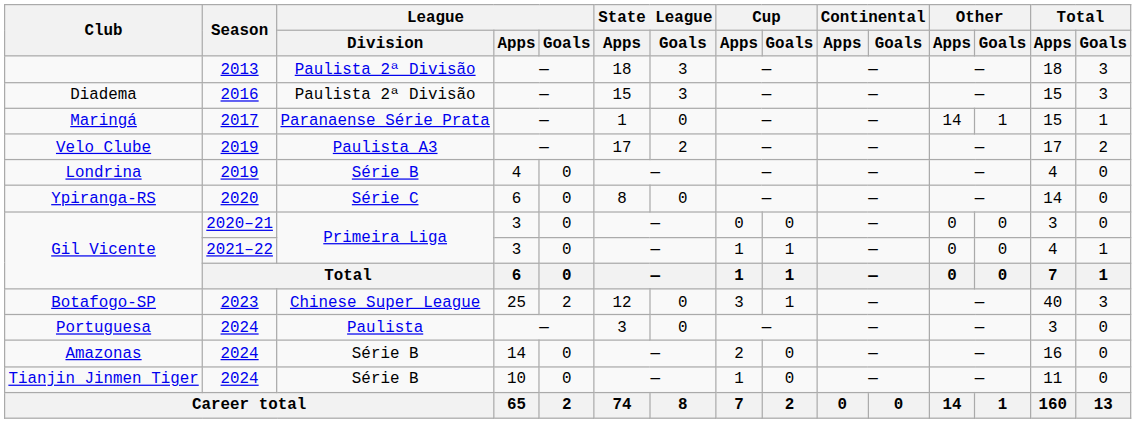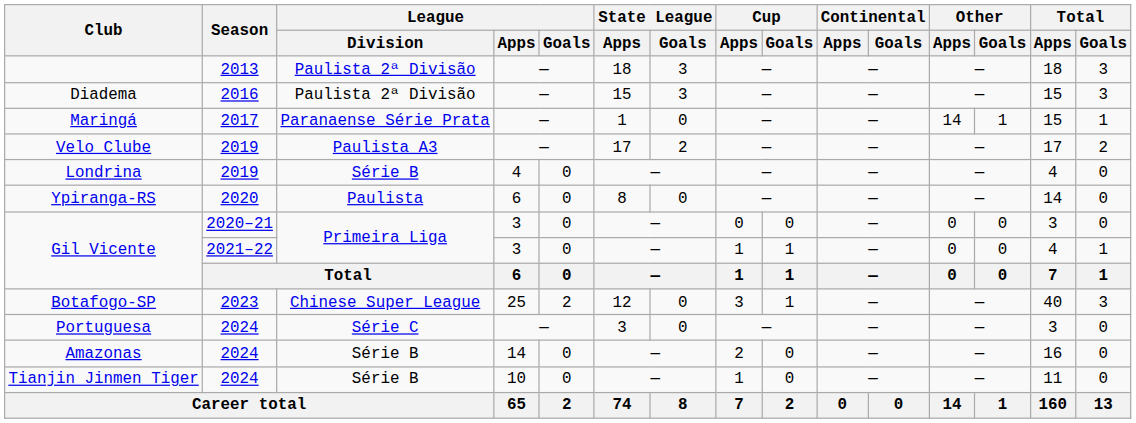Ypiranga-RS | League / Division: Série C -> Paulista
Portuguesa | League / Division: Paulista -> Série C
